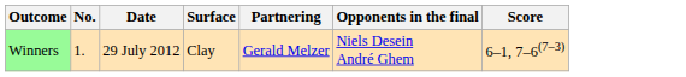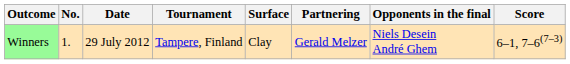+ column: Tournament | Tampere, Finland
